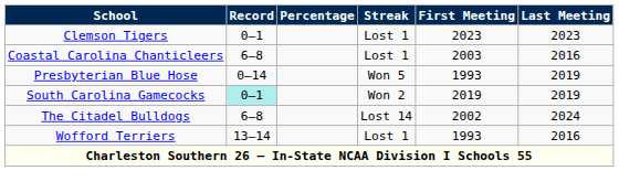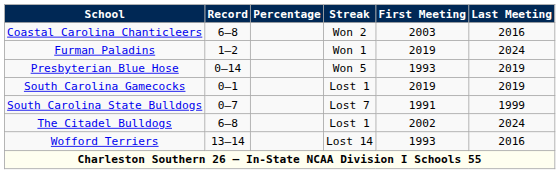- row: Clemson Tigers | 0–1 | Lost 1 | 2023 | 2023
Coastal Carolina Chanticleers | Streak: Lost 1 -> Won 2
+ row: Furman Paladins | 1–2 | Won 1 | 2019 | 2024
South Carolina Gamecocks | Record: paleturquoise background -> no background
South Carolina Gamecocks | Streak: Won 2 -> Lost 1
+ row: South Carolina State Bulldogs | 0–7 | Lost 7 | 1991 | 1999
The Citadel Bulldogs | Streak: Lost 14 -> Lost 1
Wofford Terriers | Streak: Lost 1 -> Lost 14
